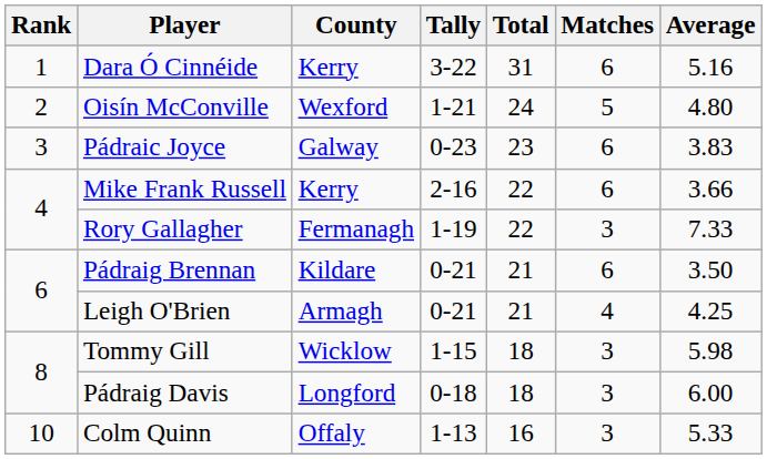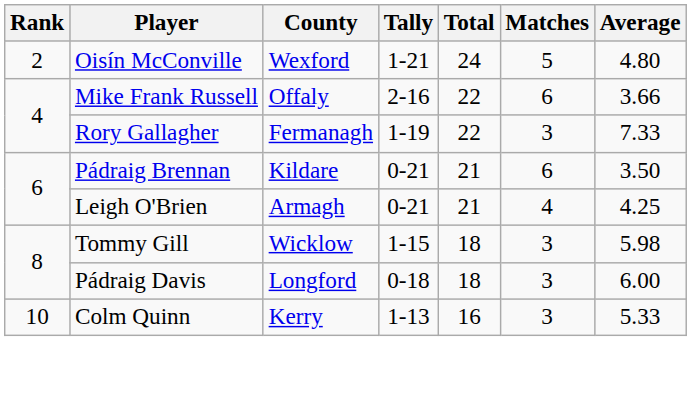- row: 1 | Dara Ó Cinnéide | Kerry | 3-22 | 31 | 6 | 5.16
- row: 3 | Pádraic Joyce | Galway | 0-23 | 23 | 6 | 3.83
Mike Frank Russell | County: Kerry -> Offaly
Colm Quinn | County: Offaly -> Kerry
